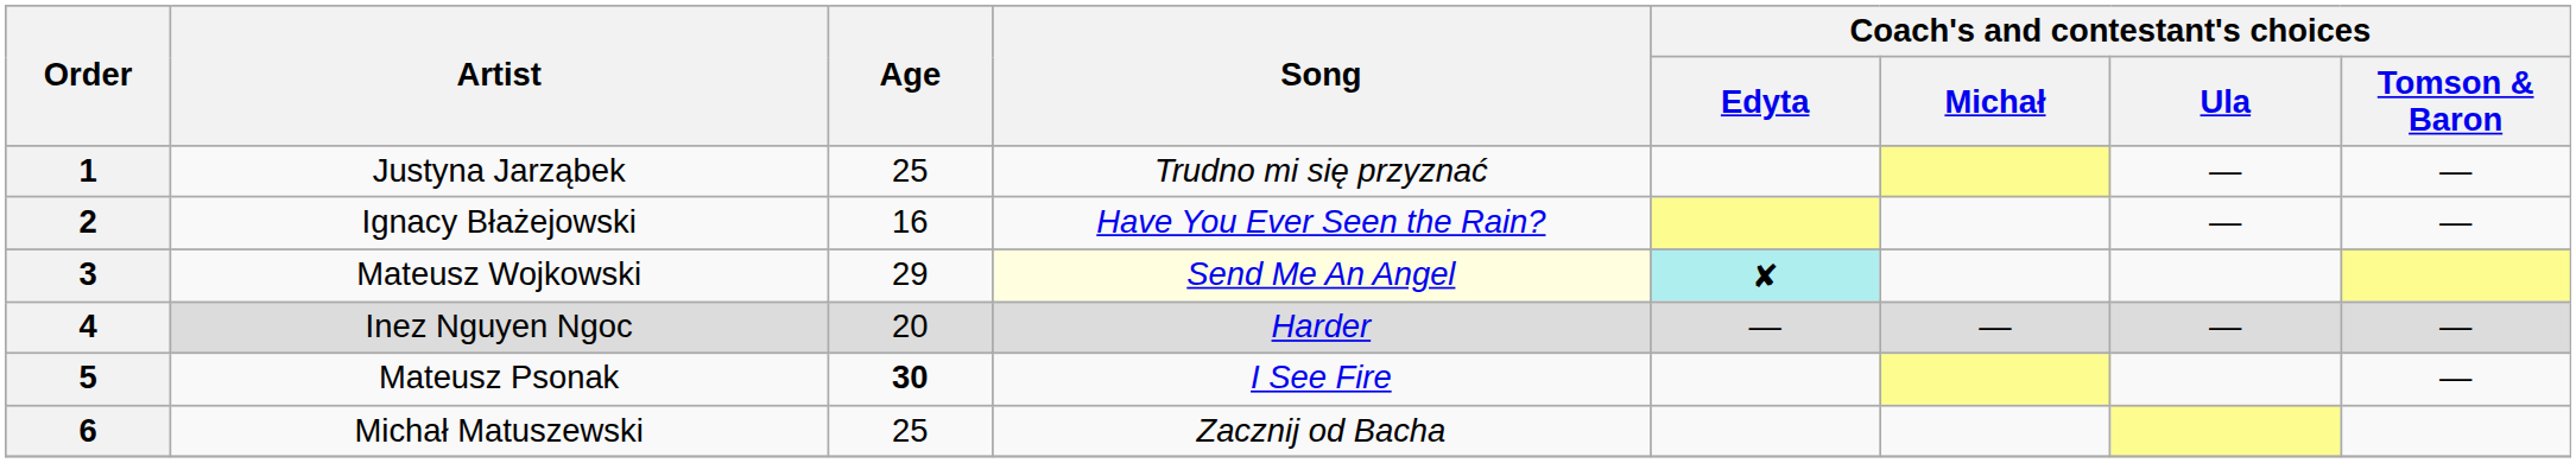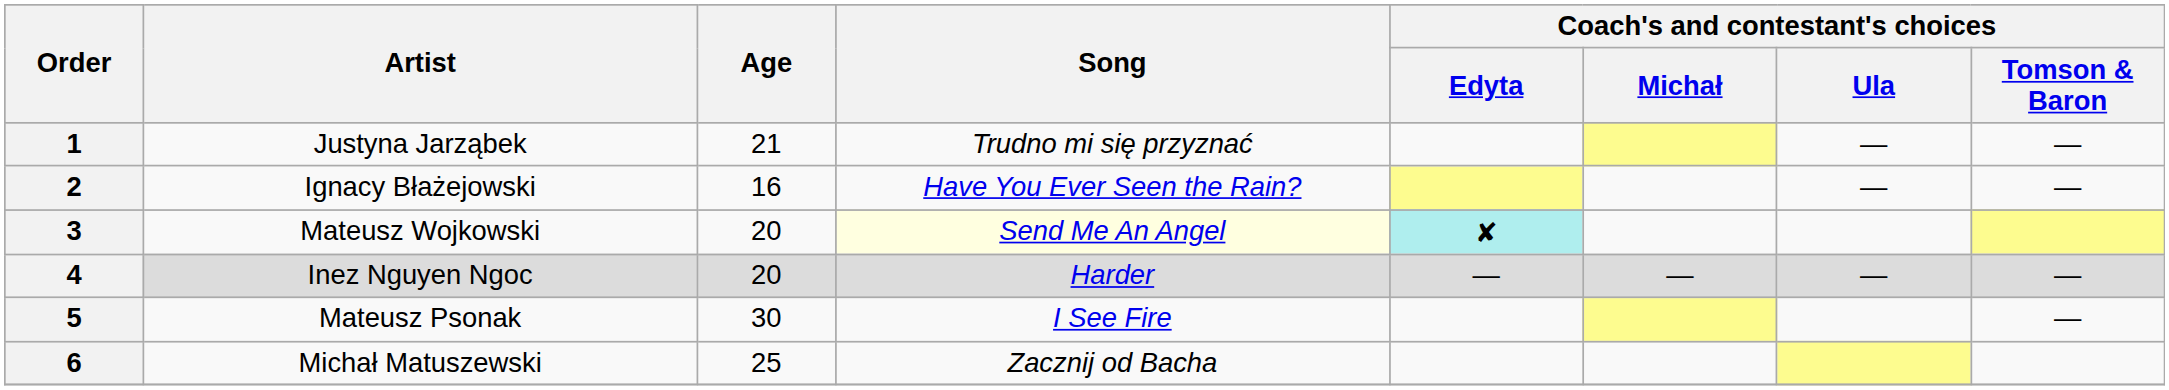1 | Age: 25 -> 21
3 | Age: 29 -> 20
5 | Age: bold -> normal
